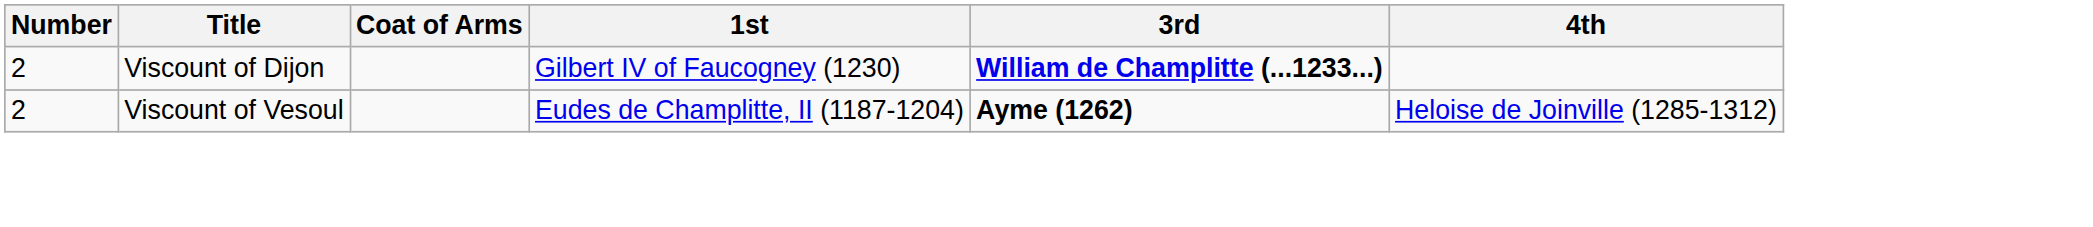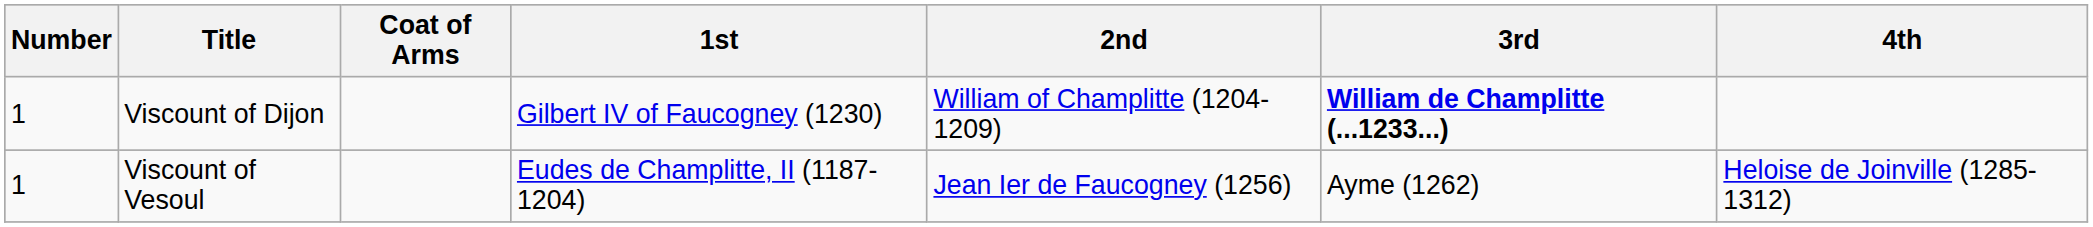+ column: 2nd | William of Champlitte (1204-1209) | Jean Ier de Faucogney (1256)
Viscount of Dijon | Number: 2 -> 1
Viscount of Vesoul | Number: 2 -> 1
Viscount of Vesoul | 3rd: bold -> normal
